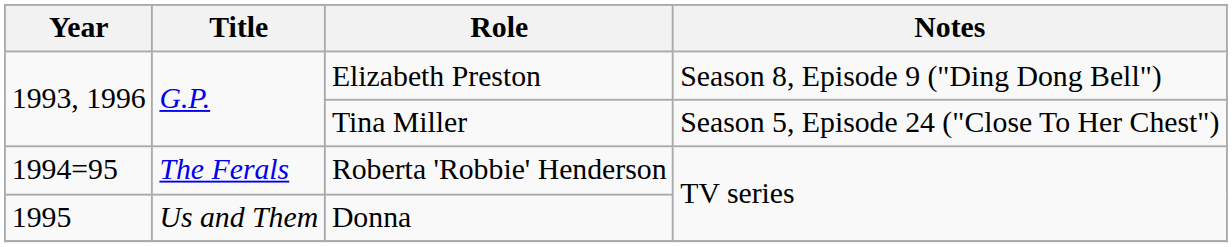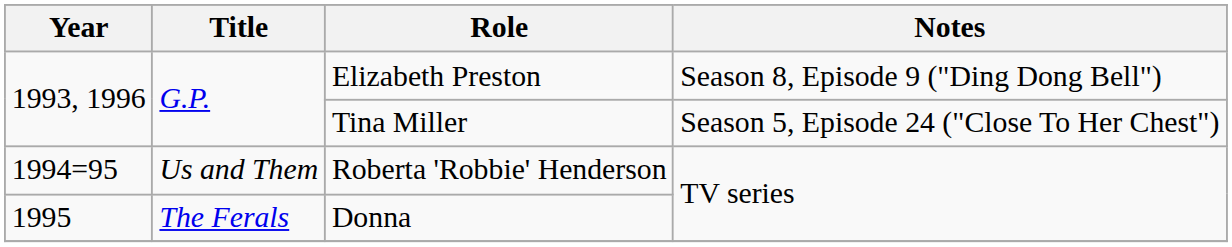Roberta 'Robbie' Henderson | Title: The Ferals -> Us and Them
Donna | Title: Us and Them -> The Ferals
